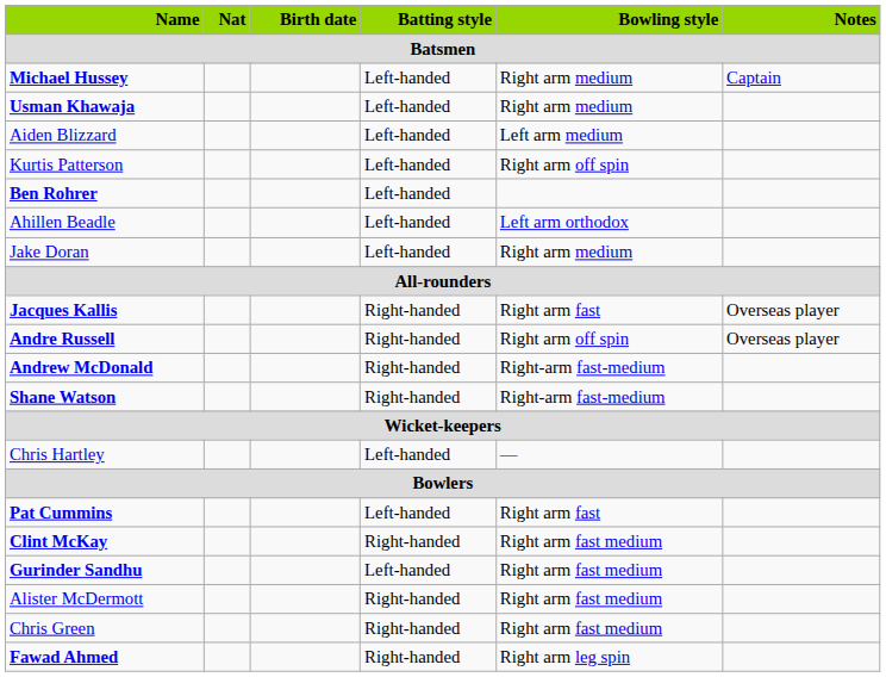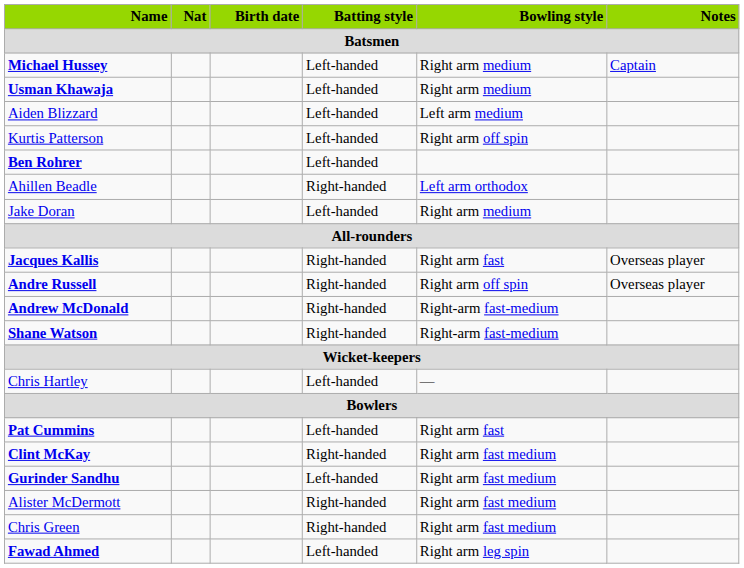Ahillen Beadle | Batting style: Left-handed -> Right-handed
Fawad Ahmed | Batting style: Right-handed -> Left-handed
